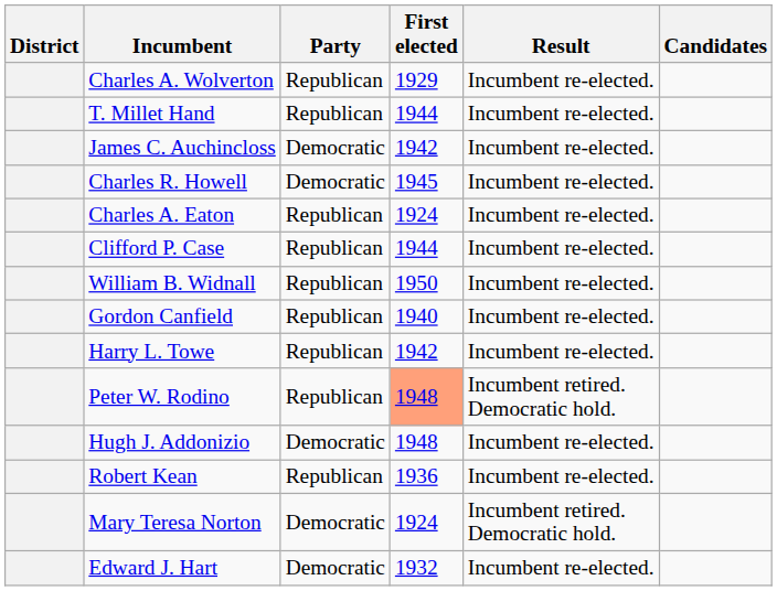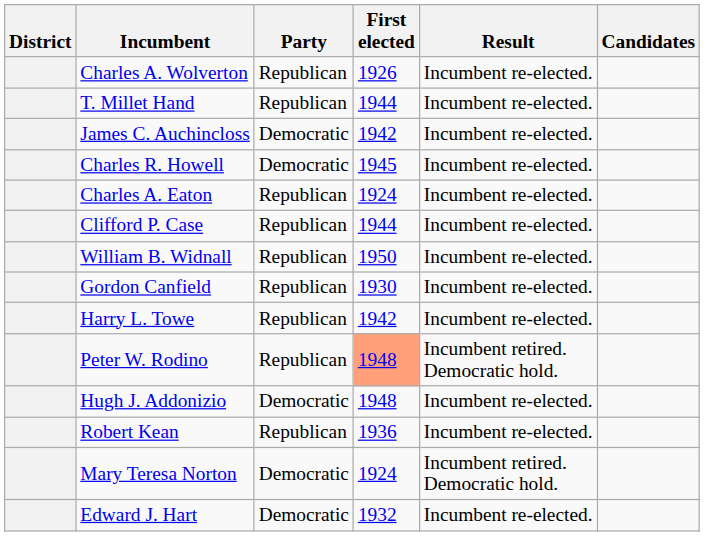Charles A. Wolverton | First elected: 1929 -> 1926
Gordon Canfield | First elected: 1940 -> 1930
